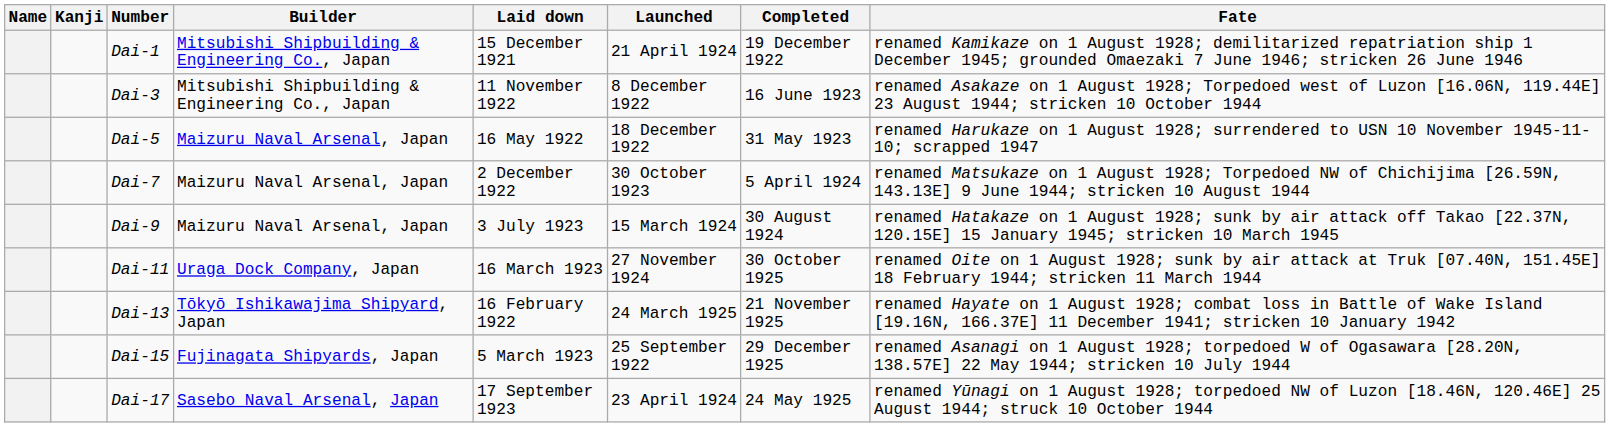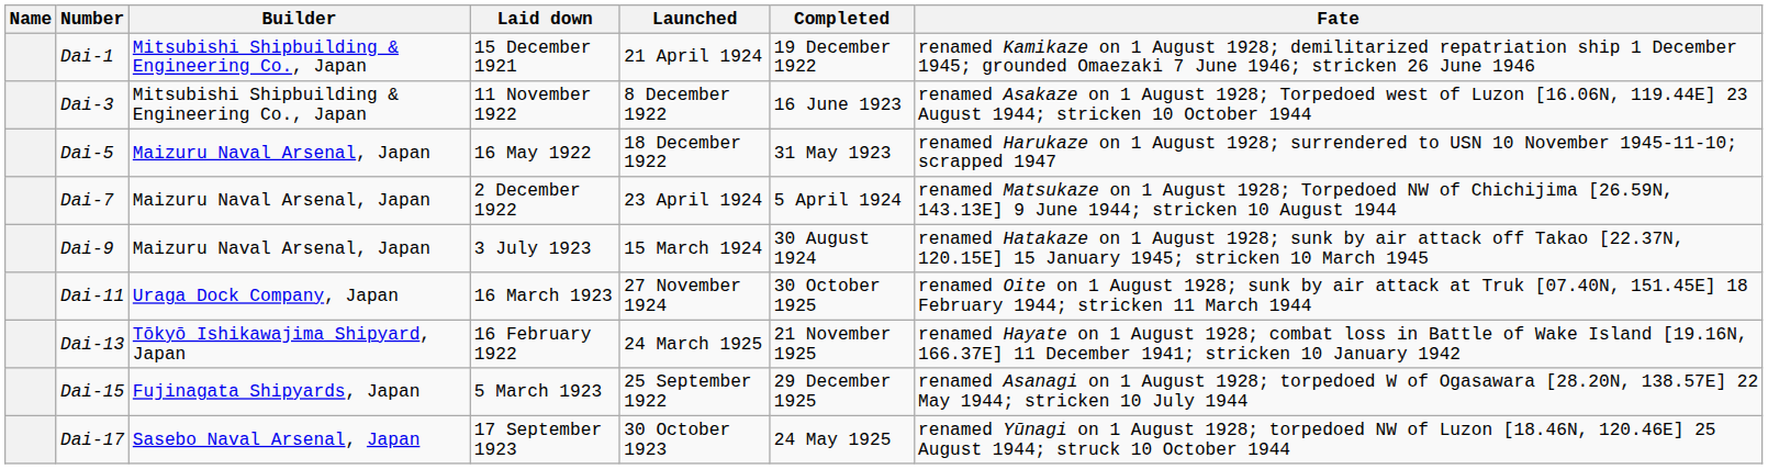- column: Kanji
Dai-7 | Launched: 30 October 1923 -> 23 April 1924
Dai-17 | Launched: 23 April 1924 -> 30 October 1923
